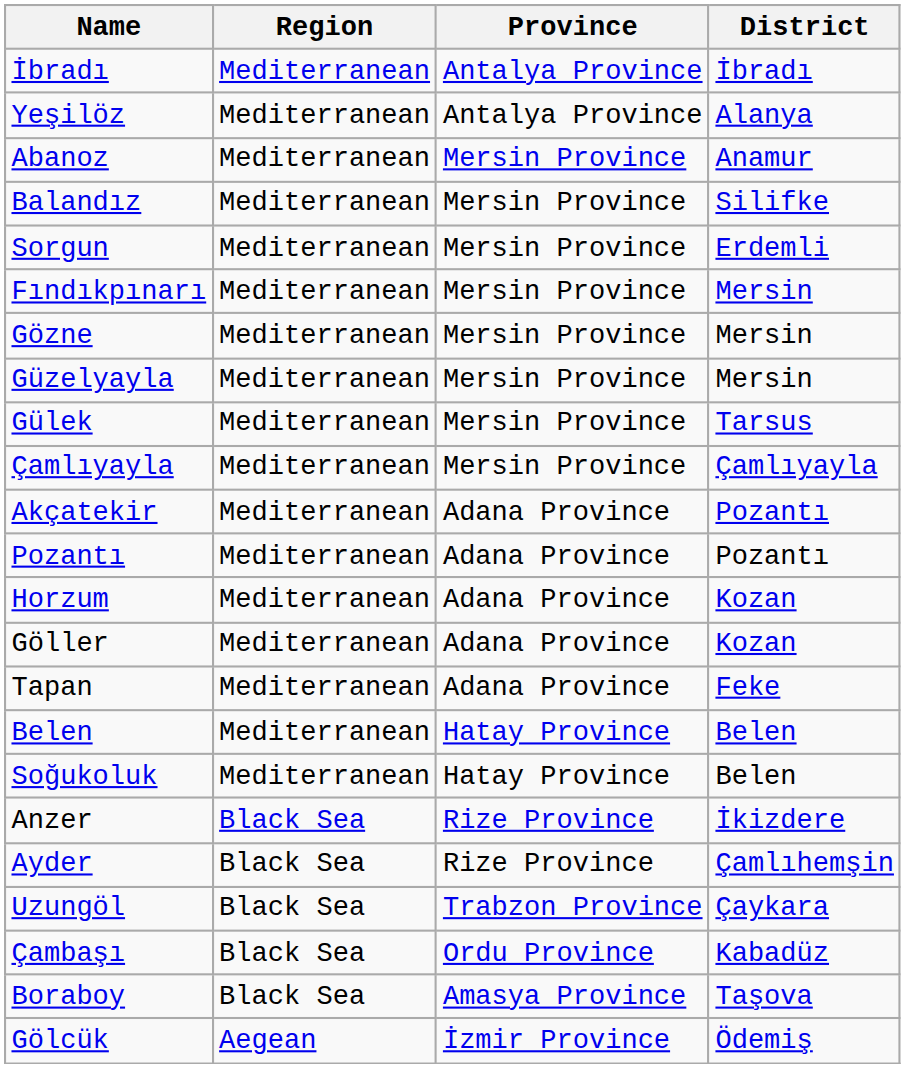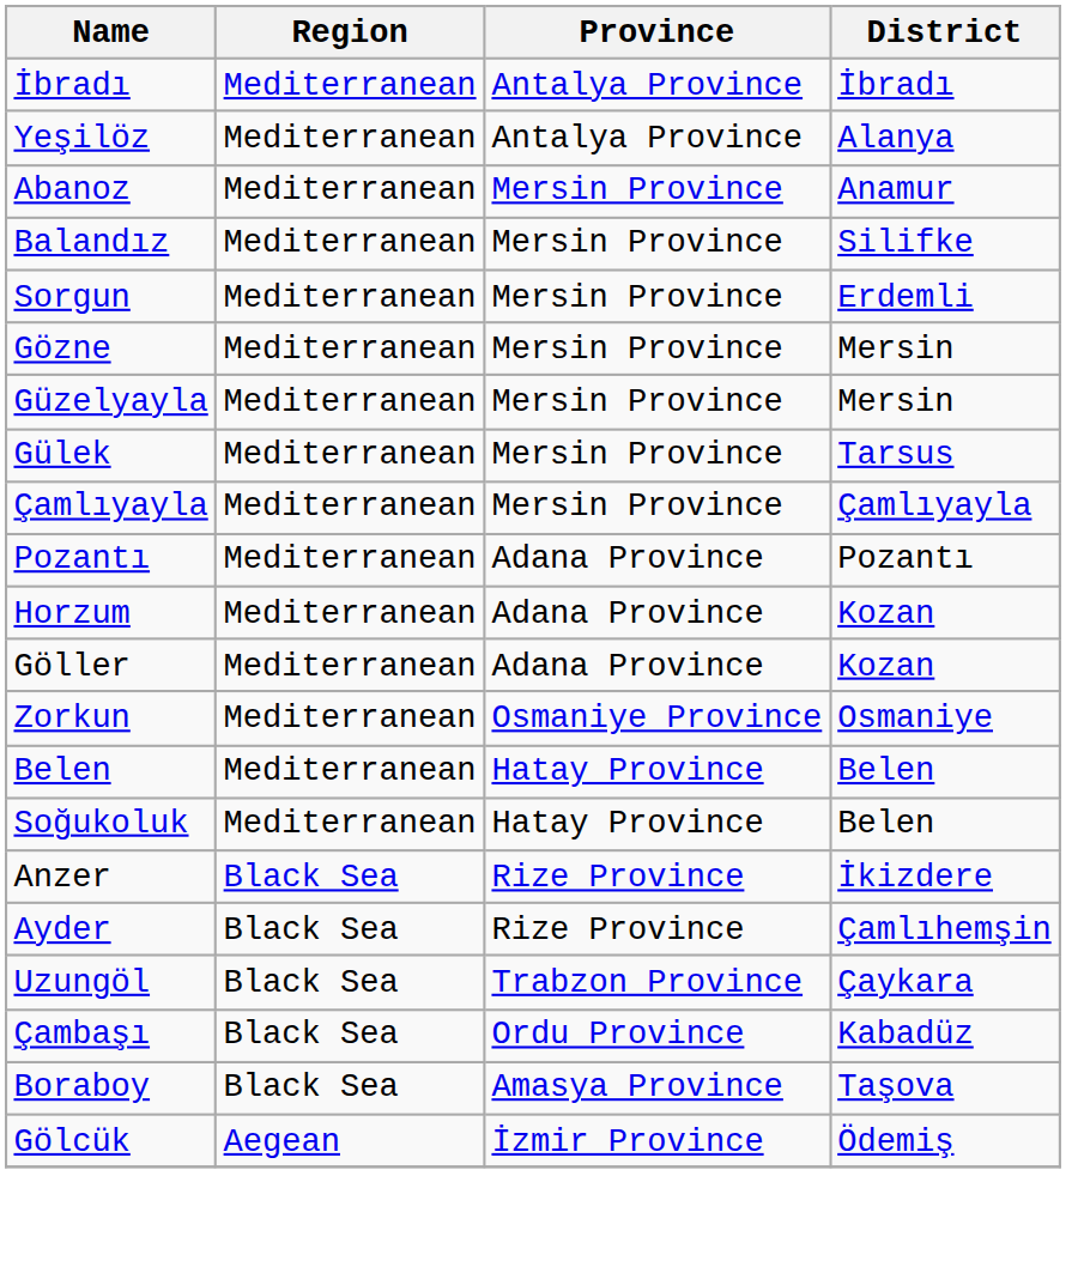- row: Fındıkpınarı | Mediterranean | Mersin Province | Mersin
- row: Akçatekir | Mediterranean | Adana Province | Pozantı
- row: Tapan | Mediterranean | Adana Province | Feke
+ row: Zorkun | Mediterranean | Osmaniye Province | Osmaniye
